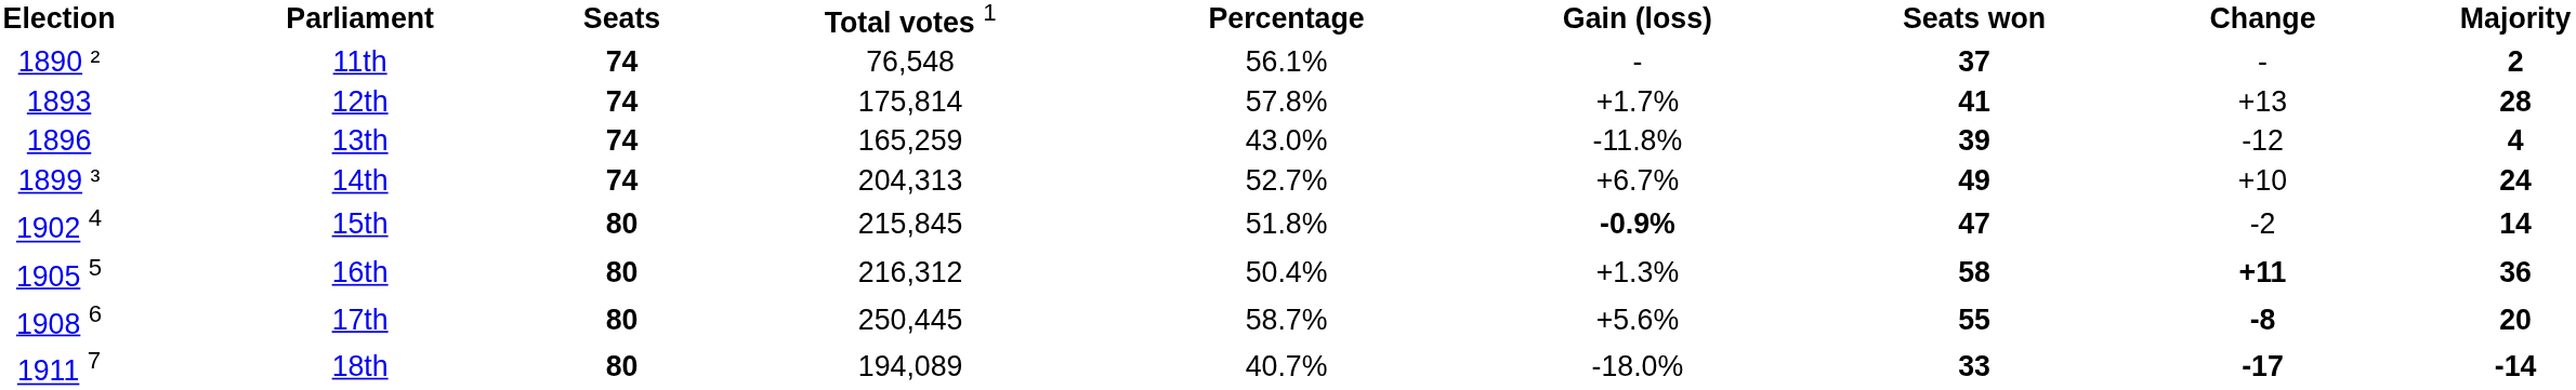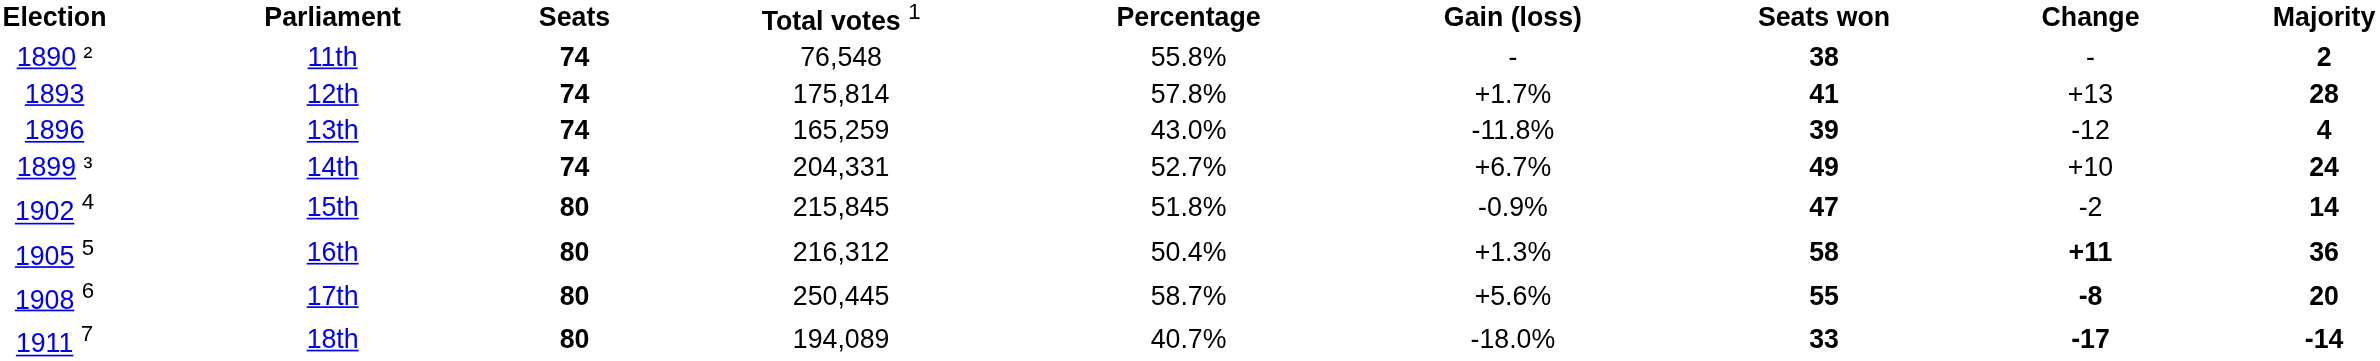11th | column 5: 56.1% -> 55.8%
11th | column 7: 37 -> 38
14th | column 4: 204,313 -> 204,331
15th | column 6: bold -> normal
